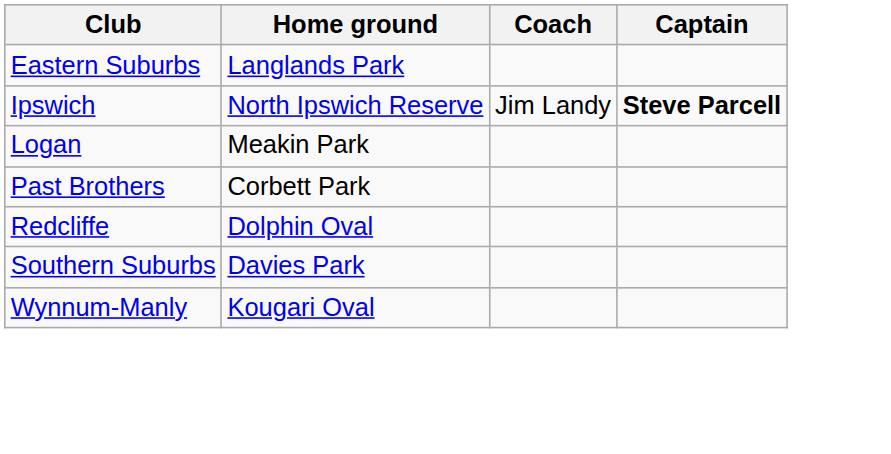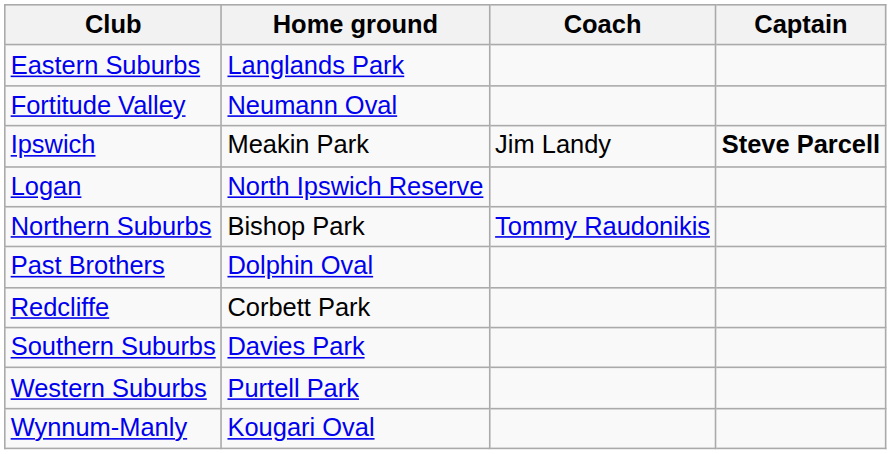+ row: Fortitude Valley | Neumann Oval
Ipswich | Home ground: North Ipswich Reserve -> Meakin Park
Logan | Home ground: Meakin Park -> North Ipswich Reserve
+ row: Northern Suburbs | Bishop Park | Tommy Raudonikis
Past Brothers | Home ground: Corbett Park -> Dolphin Oval
Redcliffe | Home ground: Dolphin Oval -> Corbett Park
+ row: Western Suburbs | Purtell Park
